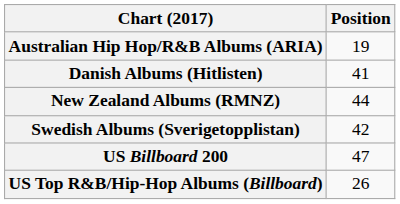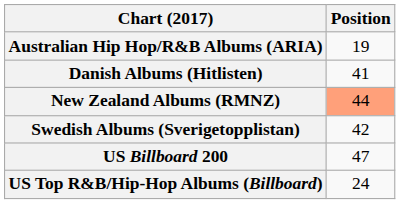New Zealand Albums (RMNZ) | Position: no background -> lightsalmon background
US Top R&B/Hip-Hop Albums (Billboard) | Position: 26 -> 24
